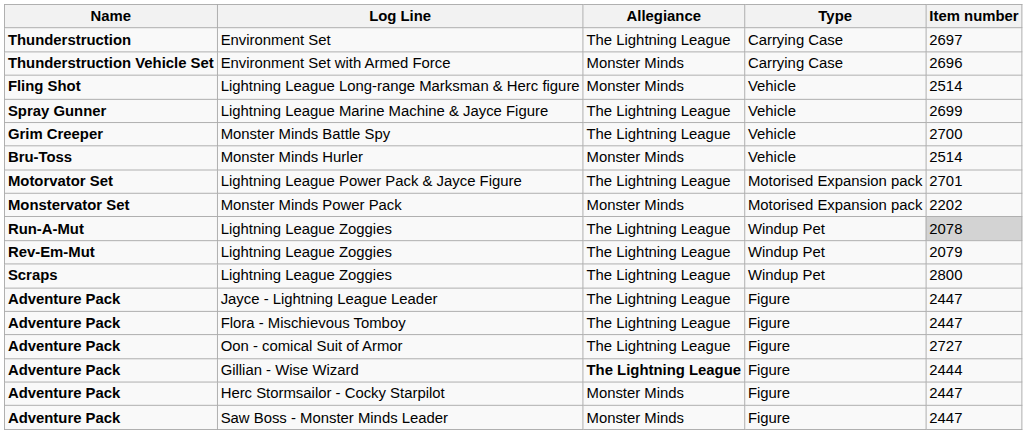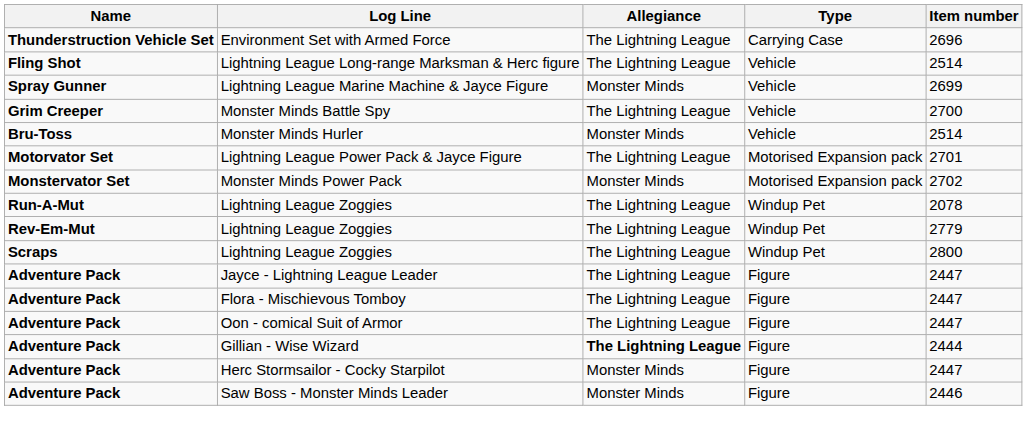- row: Thunderstruction | Environment Set | The Lightning League | Carrying Case | 2697
Environment Set with Armed Force | Allegiance: Monster Minds -> The Lightning League
Lightning League Long-range Marksman & Herc figure | Allegiance: Monster Minds -> The Lightning League
Lightning League Marine Machine & Jayce Figure | Allegiance: The Lightning League -> Monster Minds
Monster Minds Power Pack | Item number: 2202 -> 2702
Run-A-Mut / Lightning League Zoggies | Item number: lightgrey background -> no background
Rev-Em-Mut / Lightning League Zoggies | Item number: 2079 -> 2779
Oon - comical Suit of Armor | Item number: 2727 -> 2447
Saw Boss - Monster Minds Leader | Item number: 2447 -> 2446
